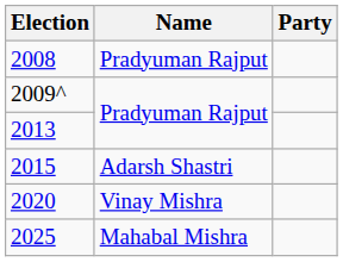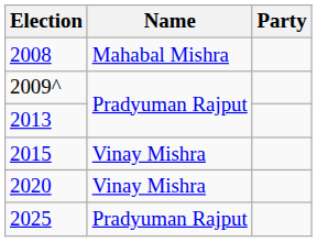2008 | Name: Pradyuman Rajput -> Mahabal Mishra
2015 | Name: Adarsh Shastri -> Vinay Mishra
2025 | Name: Mahabal Mishra -> Pradyuman Rajput
